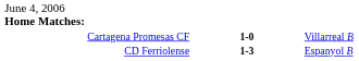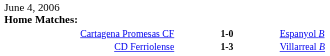Cartagena Promesas CF | column 3: Villarreal B -> Espanyol B
CD Ferriolense | column 3: Espanyol B -> Villarreal B
